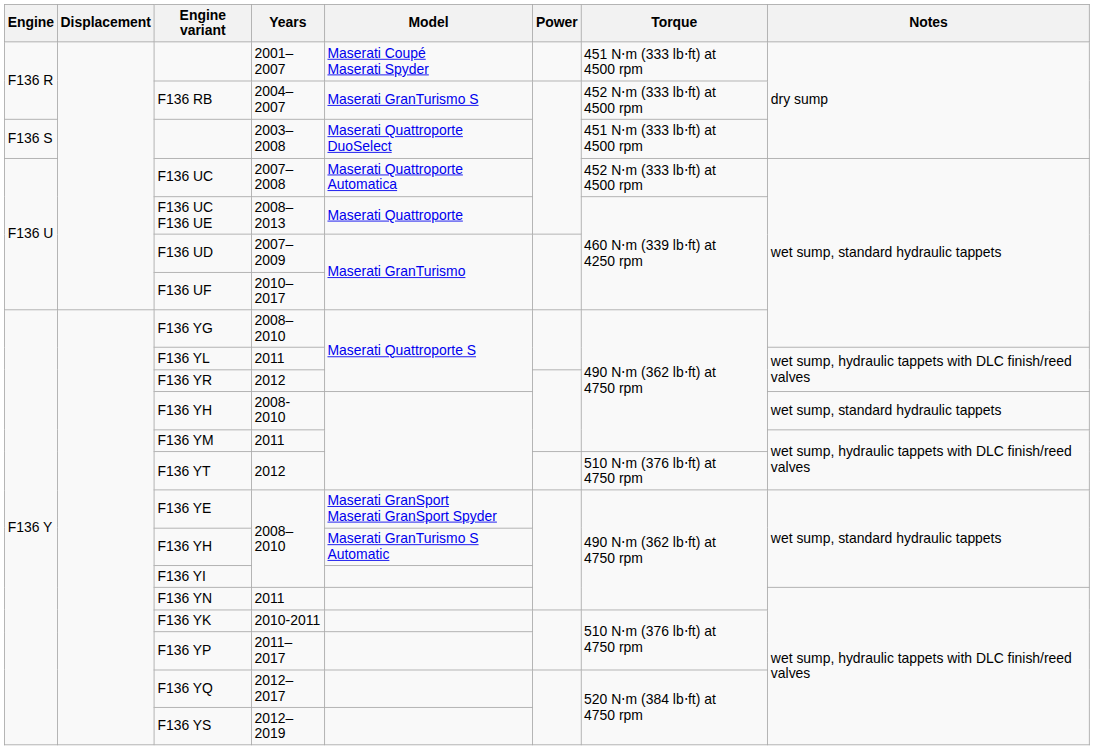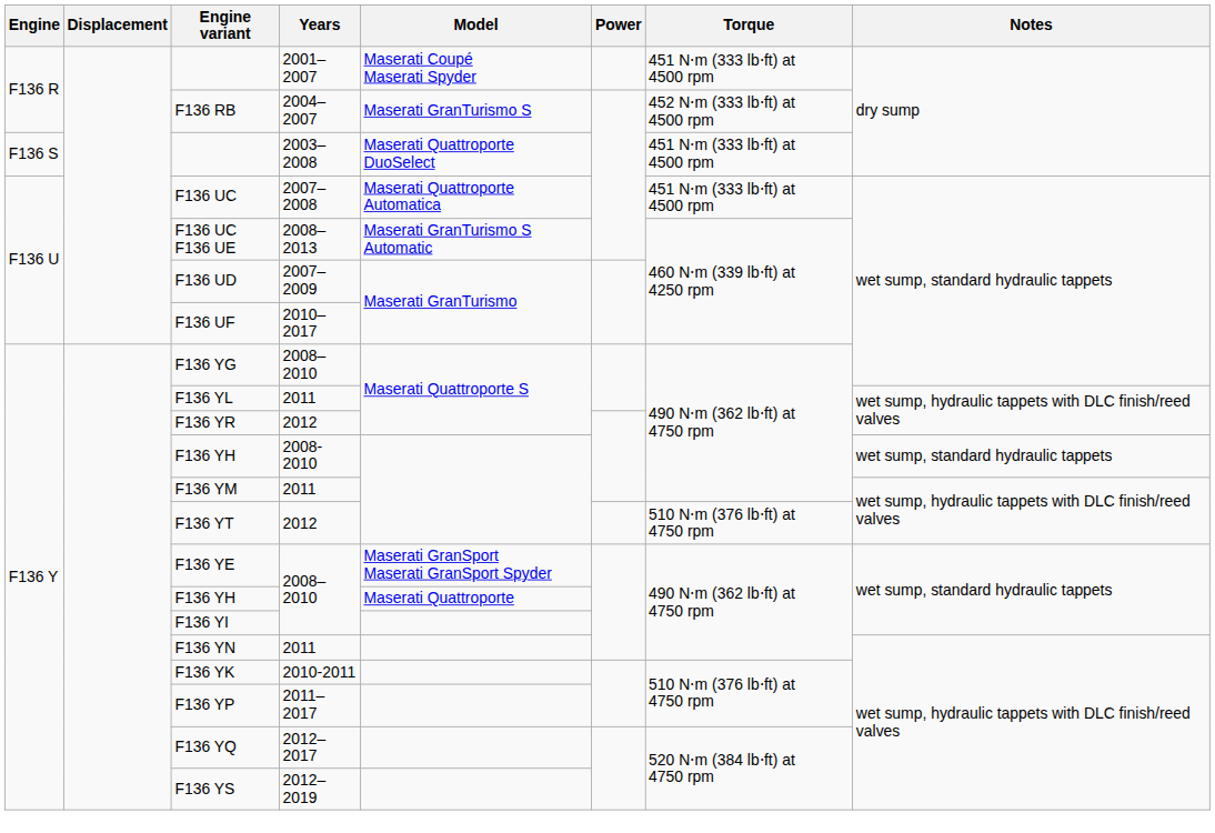F136 UC | Torque: 452 N⋅m (333 lb⋅ft) at 4500 rpm -> 451 N⋅m (333 lb⋅ft) at 4500 rpm
F136 UC F136 UE | Model: Maserati Quattroporte -> Maserati GranTurismo S Automatic
F136 YH / 2008–2010 | Model: Maserati GranTurismo S Automatic -> Maserati Quattroporte
